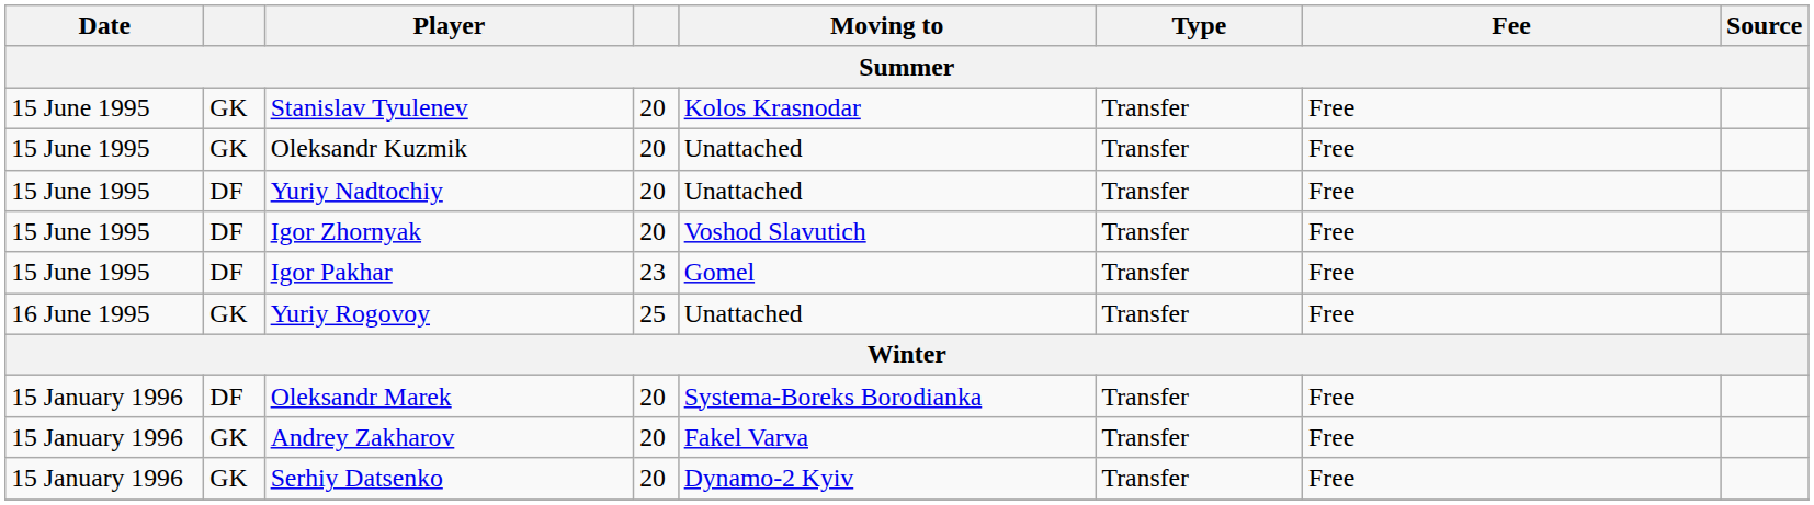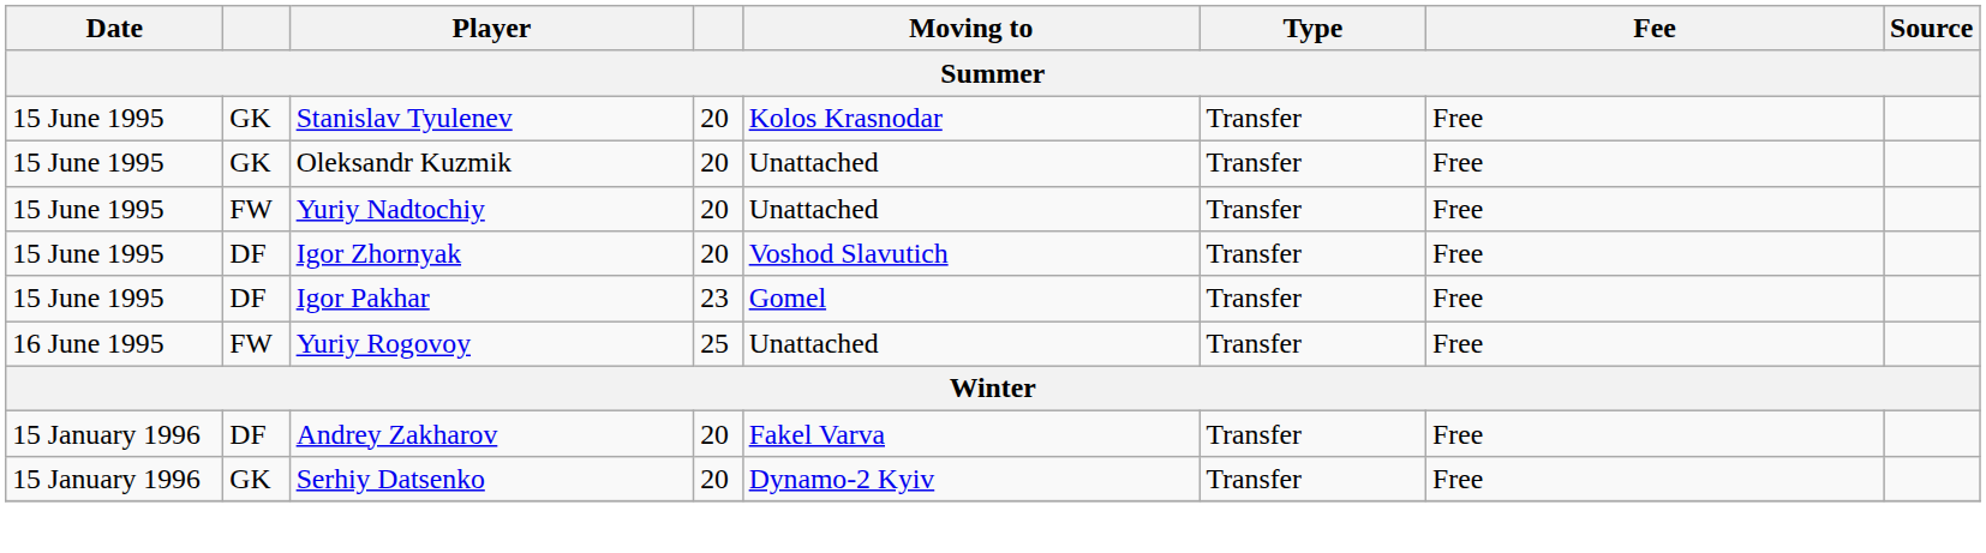Yuriy Nadtochiy | column 2: DF -> FW
Yuriy Rogovoy | column 2: GK -> FW
- row: 15 January 1996 | DF | Oleksandr Marek | 20 | Systema-Boreks Borodianka | Transfer | Free
Andrey Zakharov | column 2: GK -> DF
